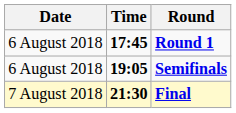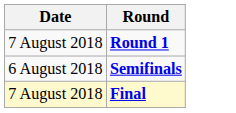- column: Time | 17:45 | 19:05 | 21:30
Round 1 | Date: 6 August 2018 -> 7 August 2018
